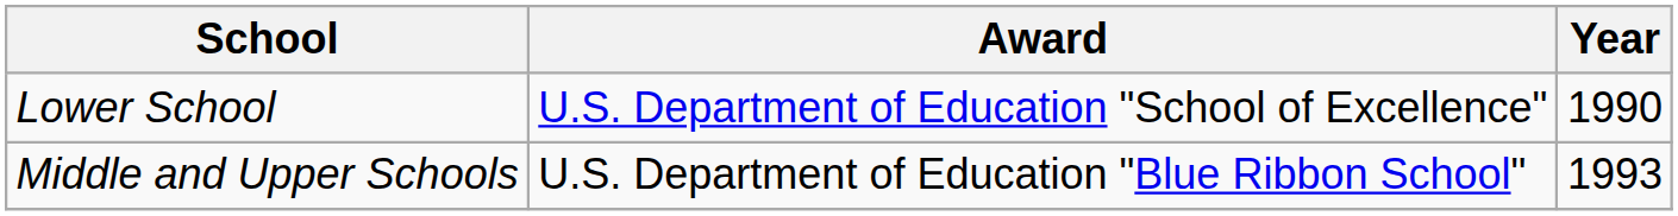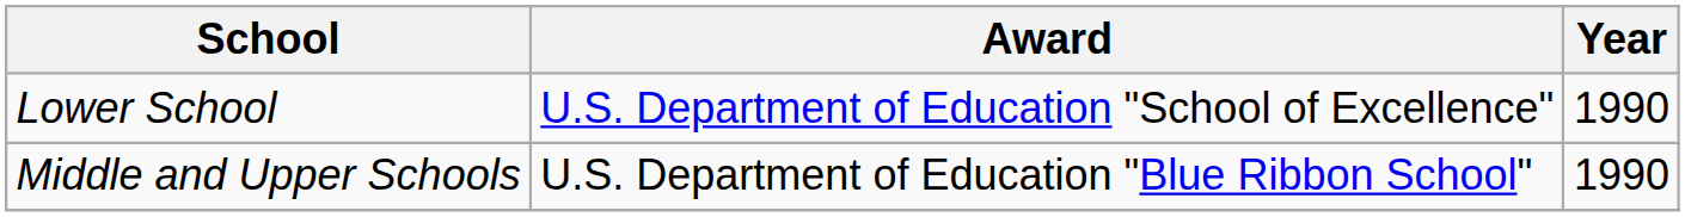Middle and Upper Schools | Year: 1993 -> 1990
